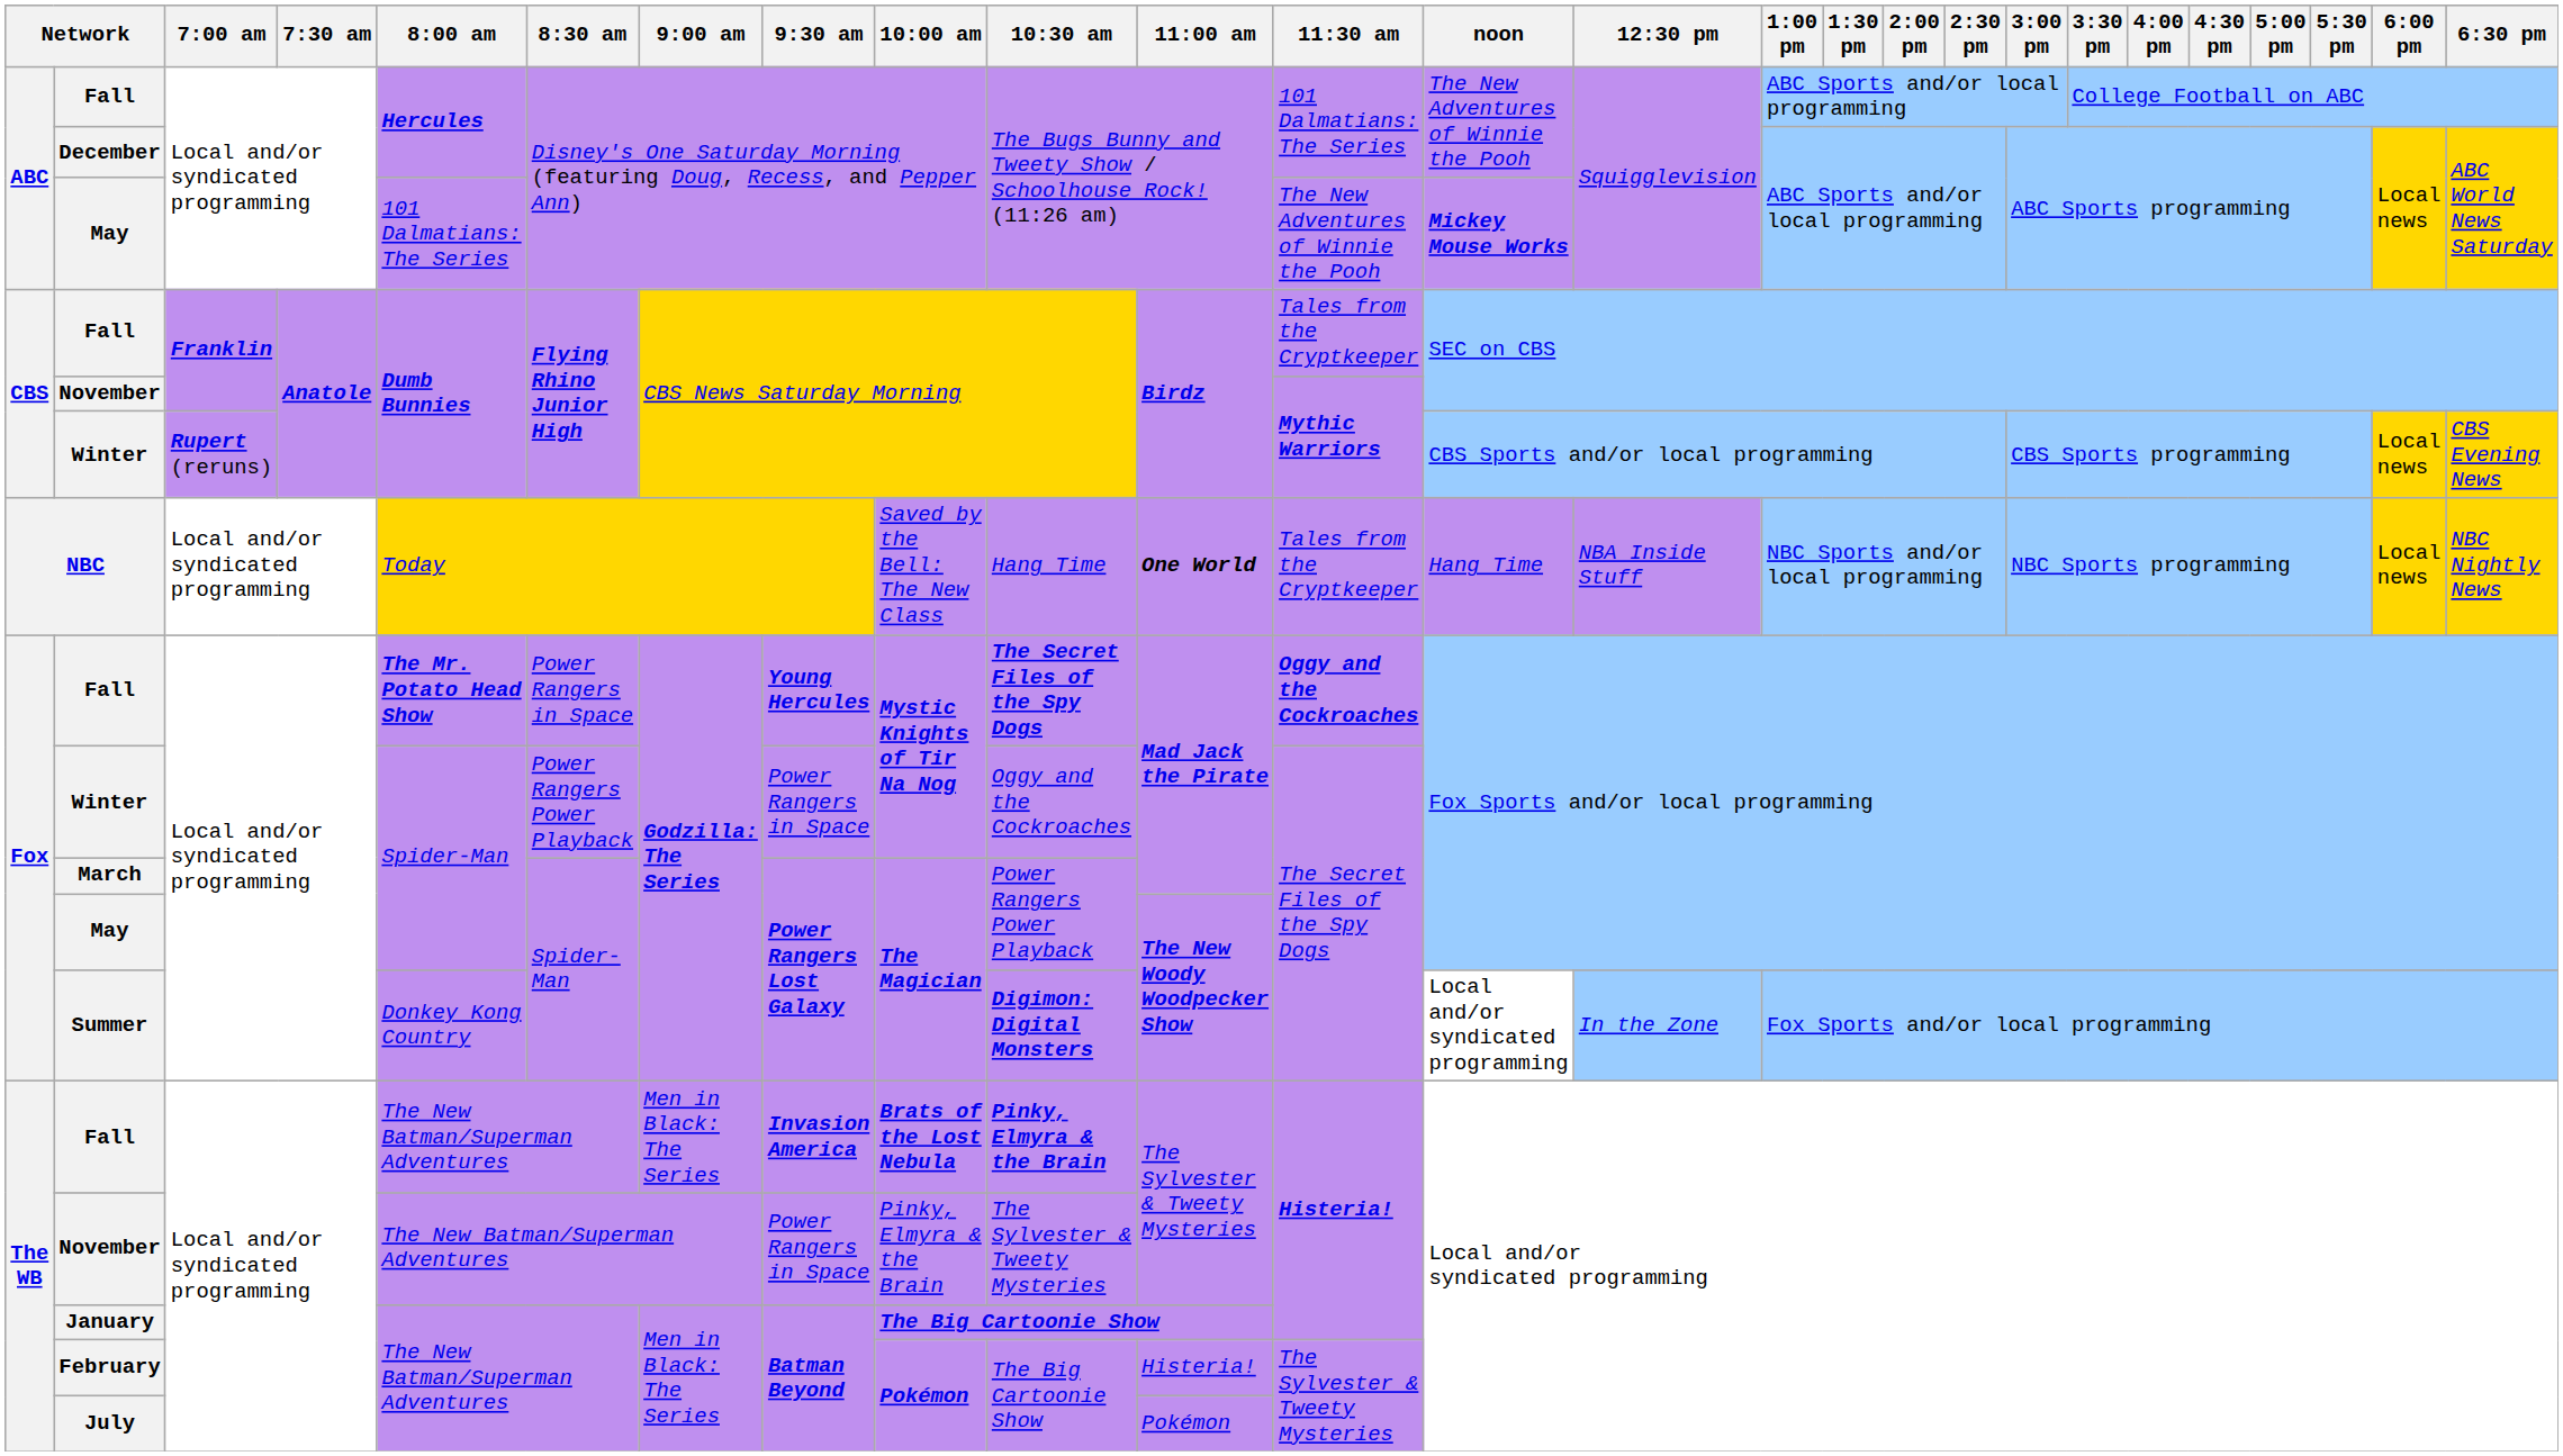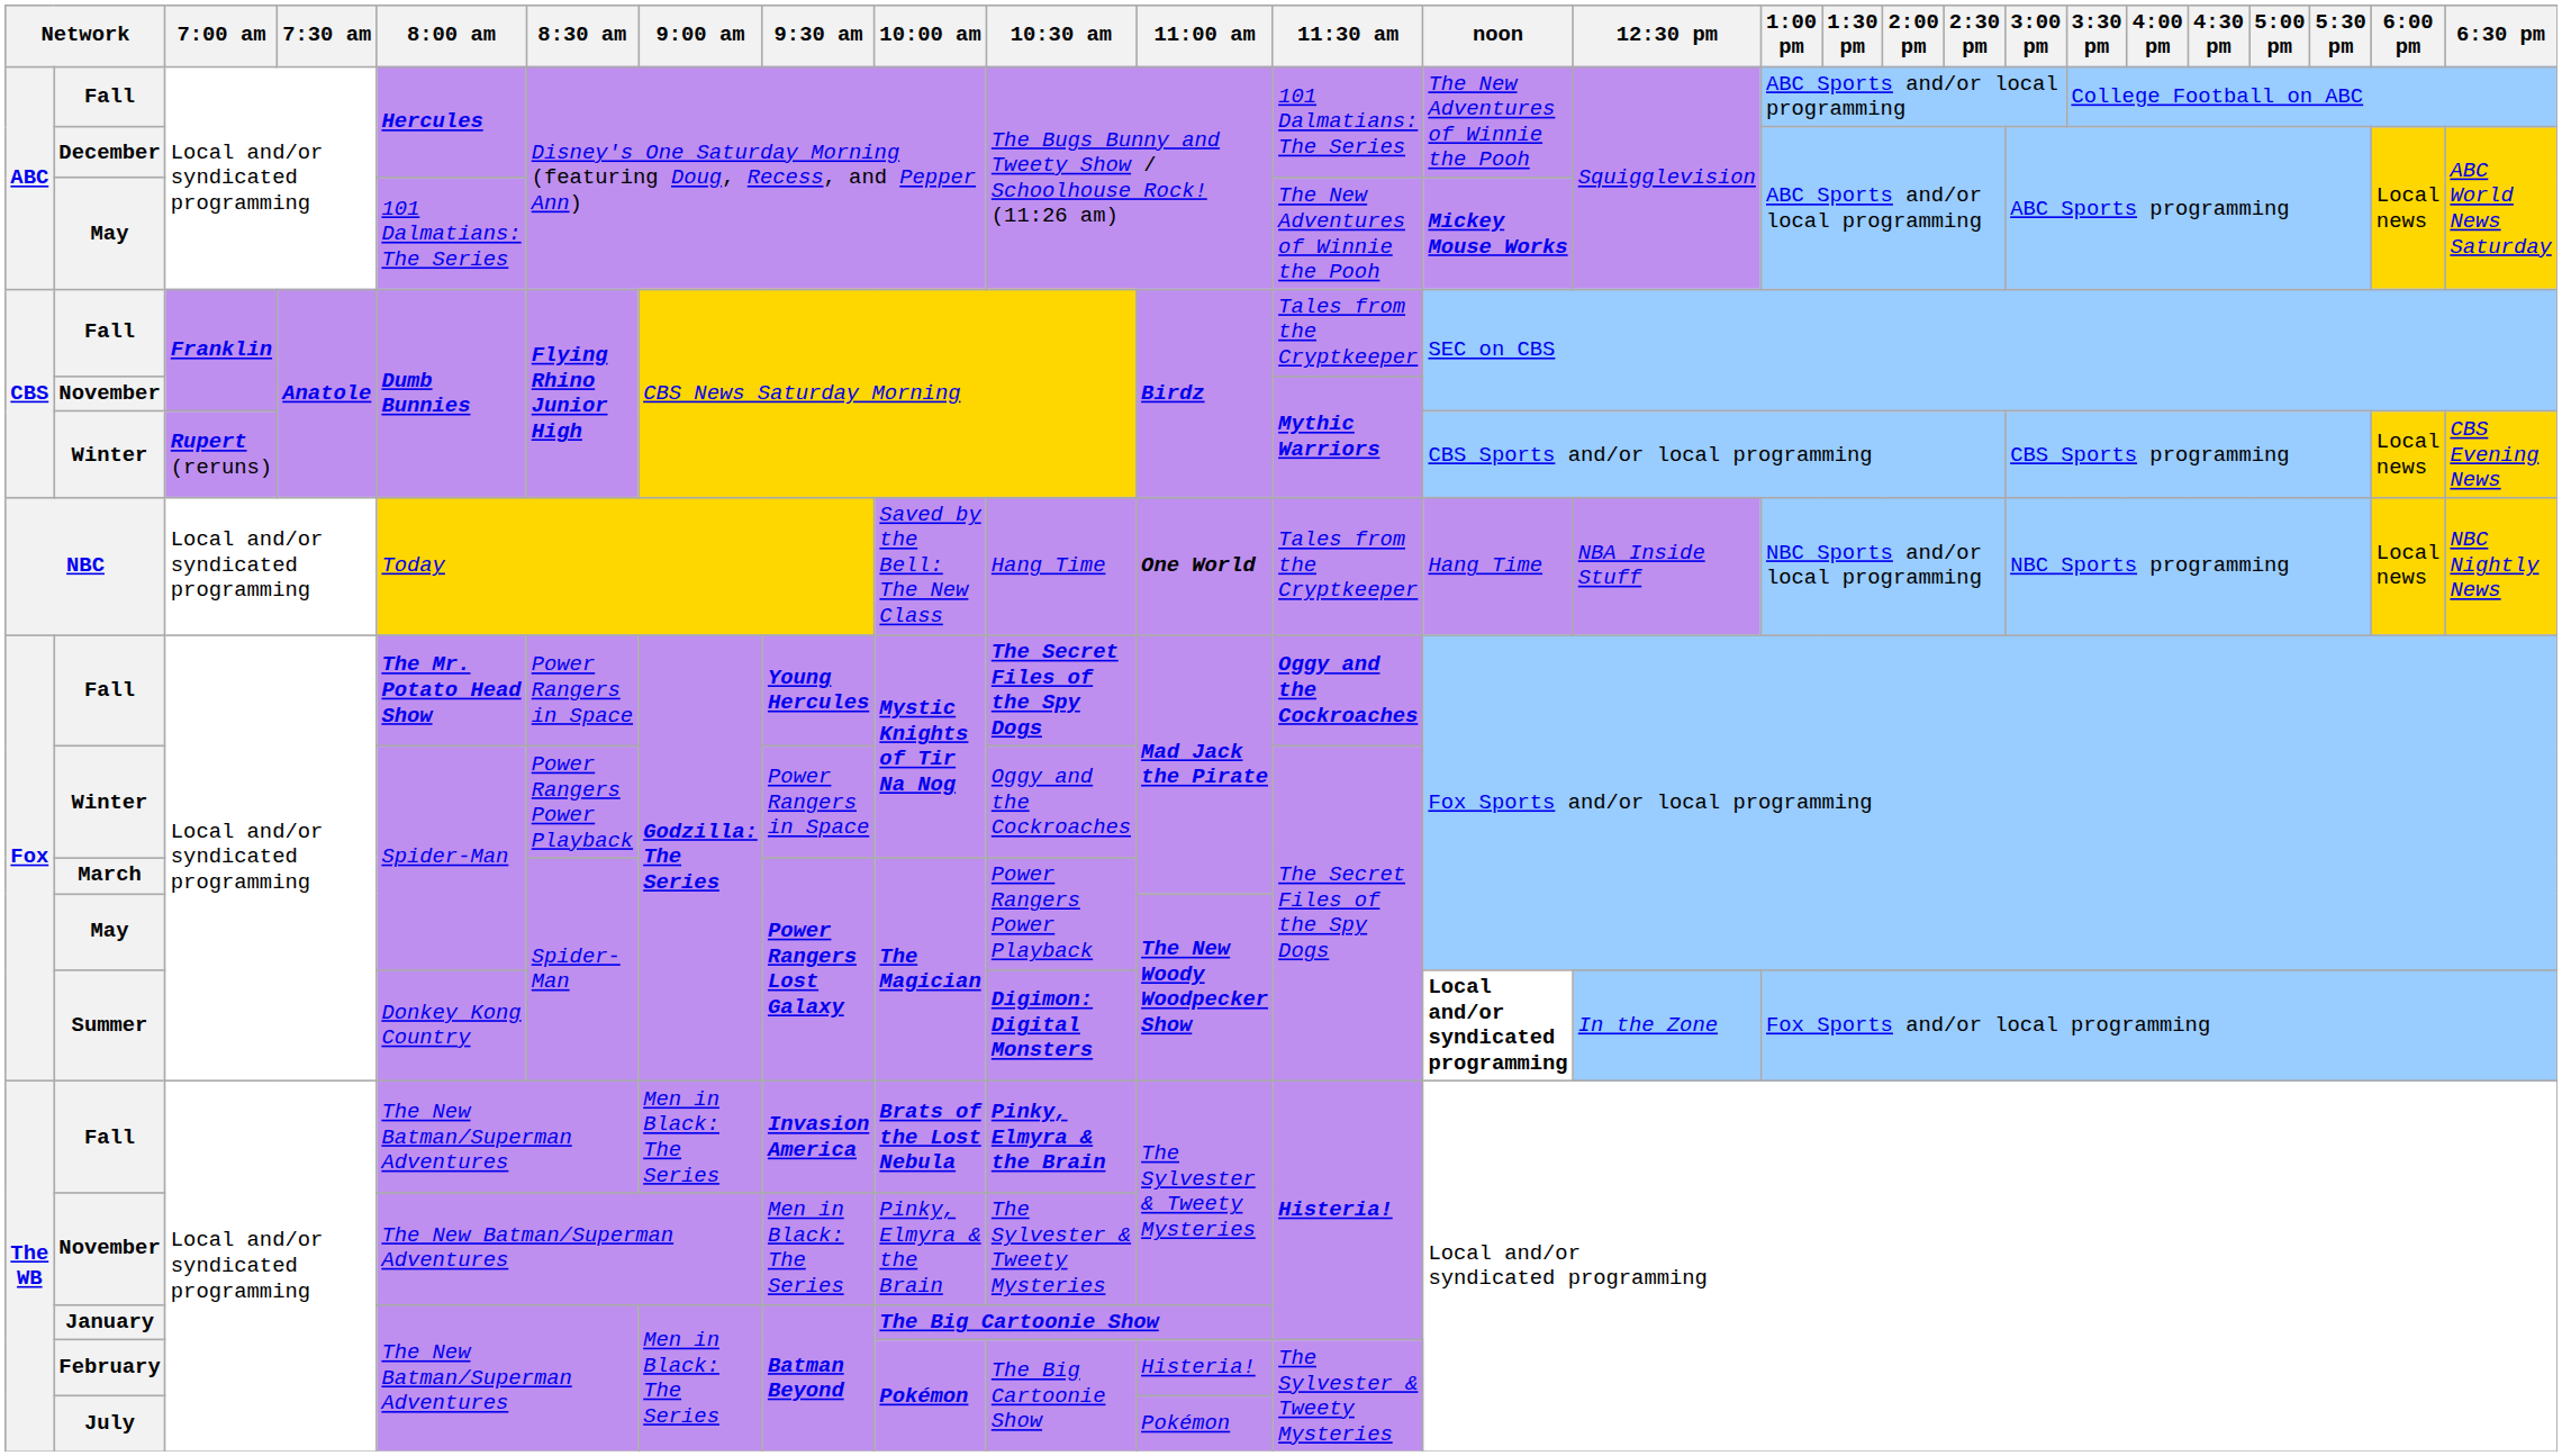Summer | noon: normal -> bold
The WB / November | 9:30 am: Power Rangers in Space -> Men in Black: The Series
